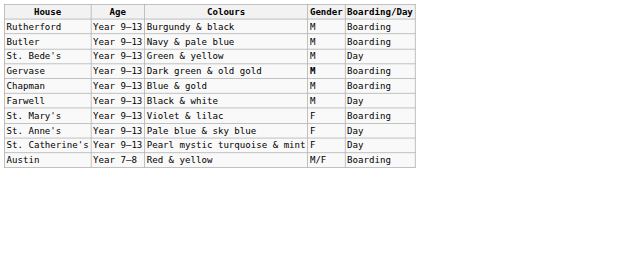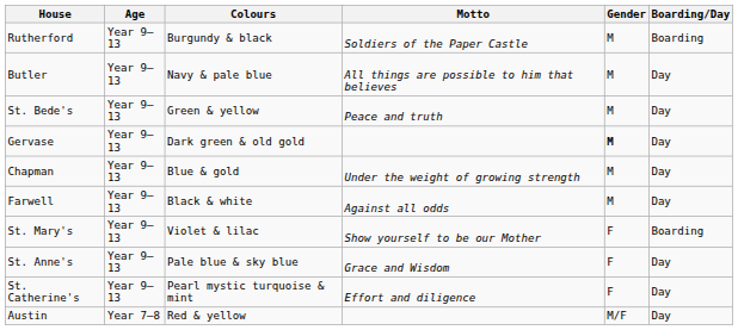+ column: Motto | Soldiers of the Paper Castle | All things are possible to him that believes | Peace and truth | Under the weight of growing strength | Against all odds | Show yourself to be our Mother | Grace and Wisdom | Effort and diligence
Butler | Boarding/Day: Boarding -> Day
Gervase | Boarding/Day: Boarding -> Day
Chapman | Boarding/Day: Boarding -> Day
Austin | Boarding/Day: Boarding -> Day
